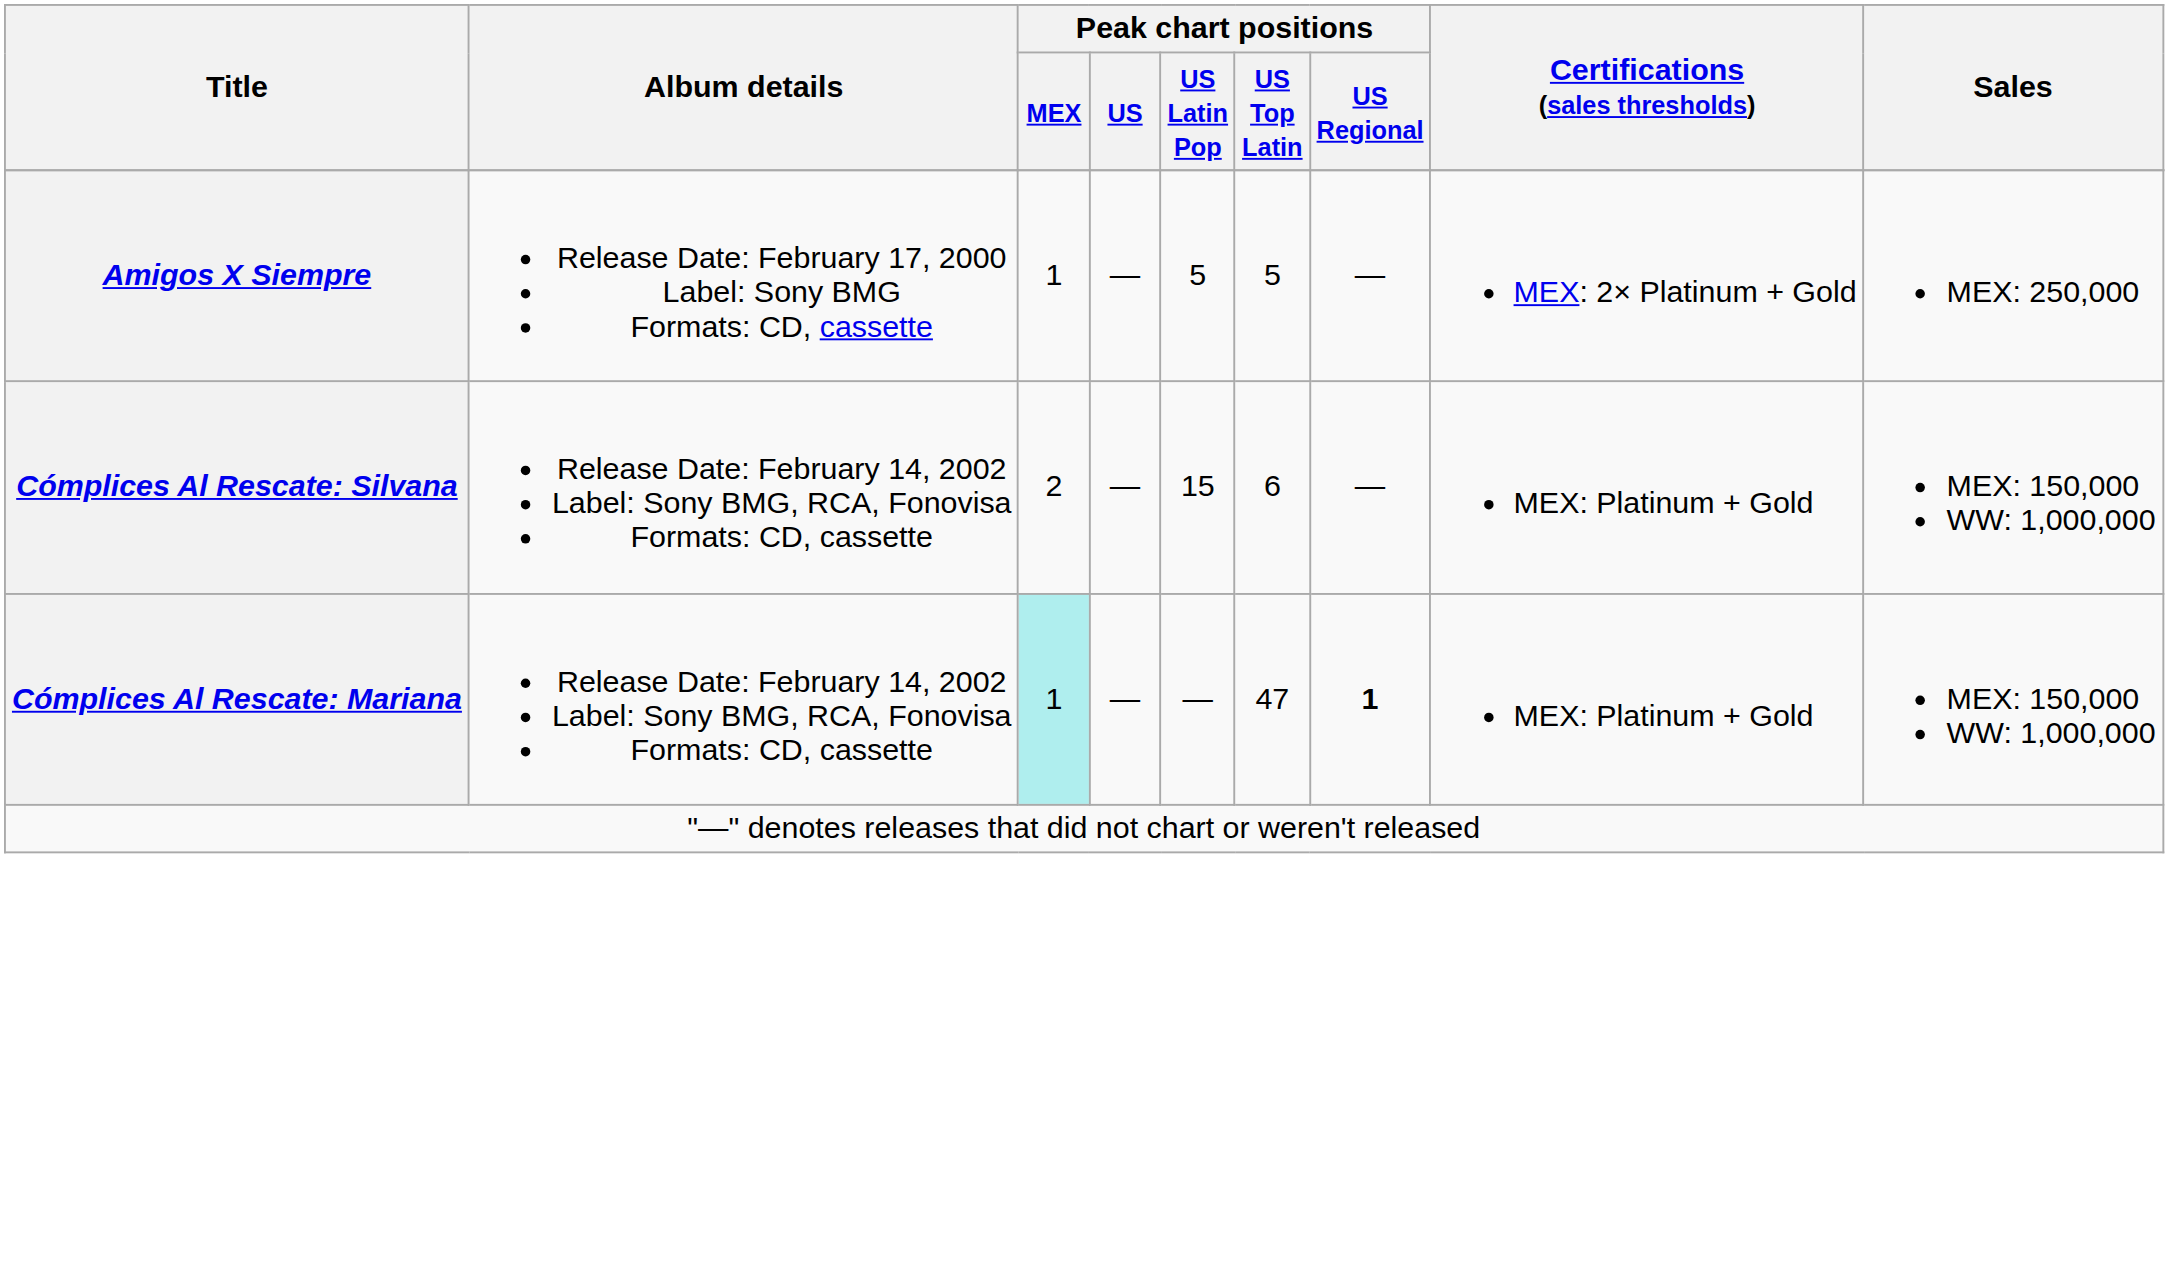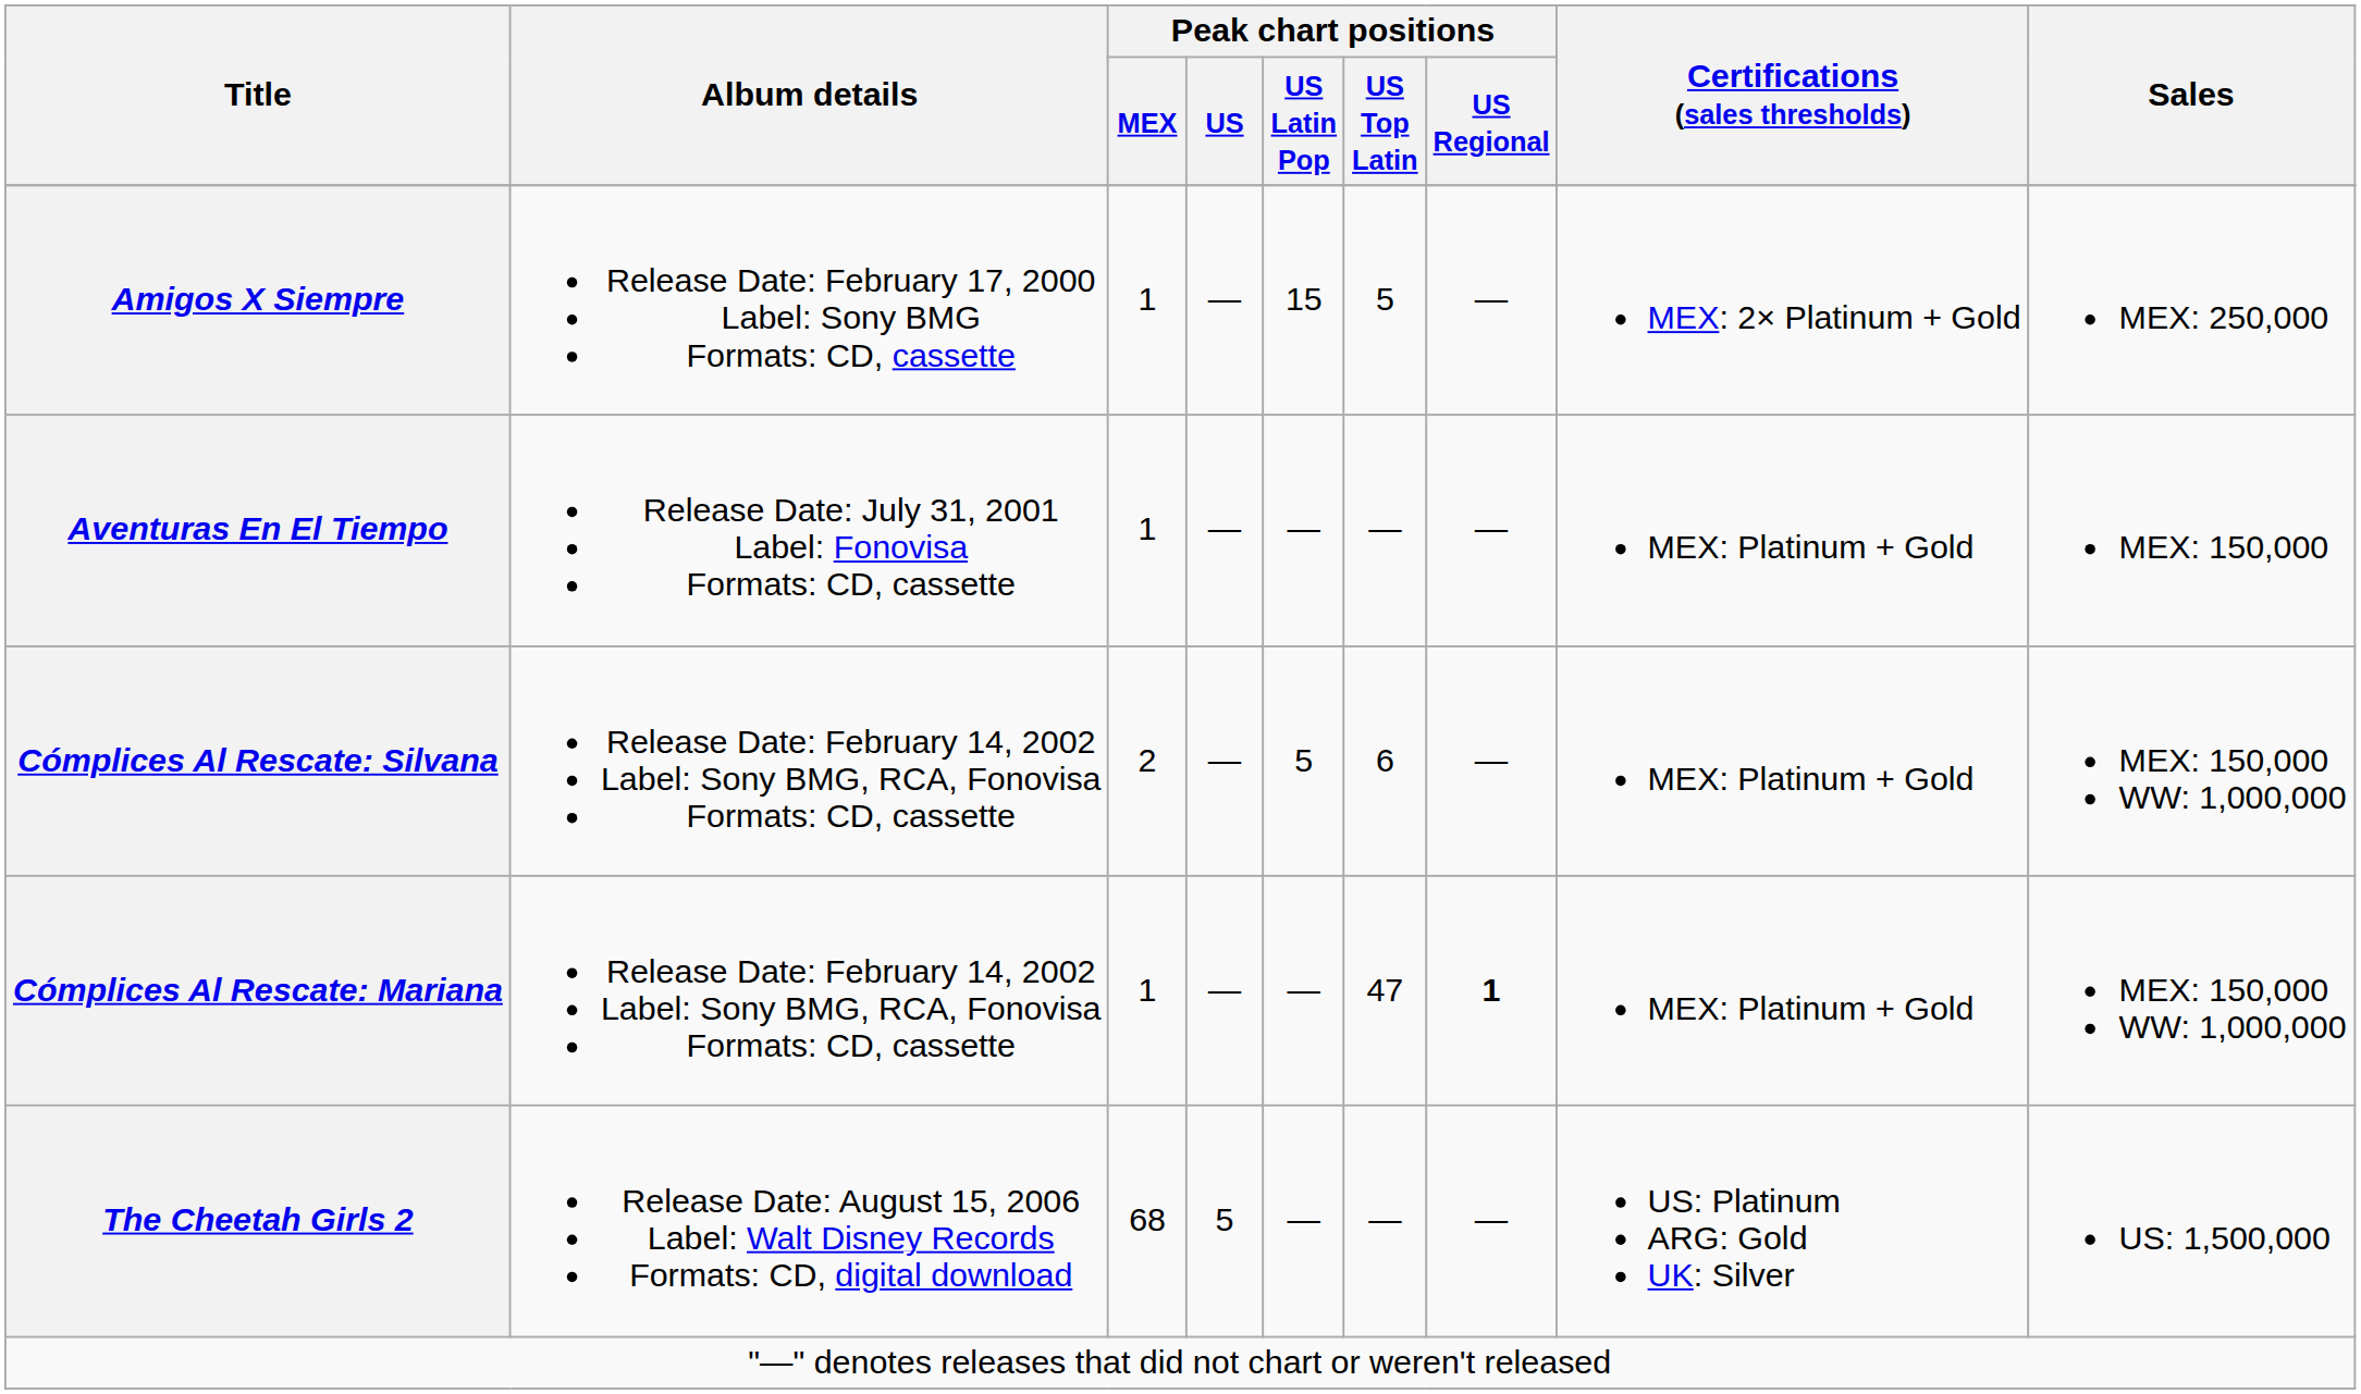Amigos X Siempre | Peak chart positions / US Latin Pop: 5 -> 15
+ row: Aventuras En El Tiempo | Release Date: July 31, 2001 Label: Fonovisa Formats: CD, cassette | 1 | — | — | — | — | MEX: Platinum + Gold | MEX: 150,000
Cómplices Al Rescate: Silvana | Peak chart positions / US Latin Pop: 15 -> 5
Cómplices Al Rescate: Mariana | Peak chart positions / MEX: paleturquoise background -> no background
+ row: The Cheetah Girls 2 | Release Date: August 15, 2006 Label: Walt Disney Records Formats: CD, digital download | 68 | 5 | — | — | — | US: Platinum ARG: Gold UK: Silver | US: 1,500,000
